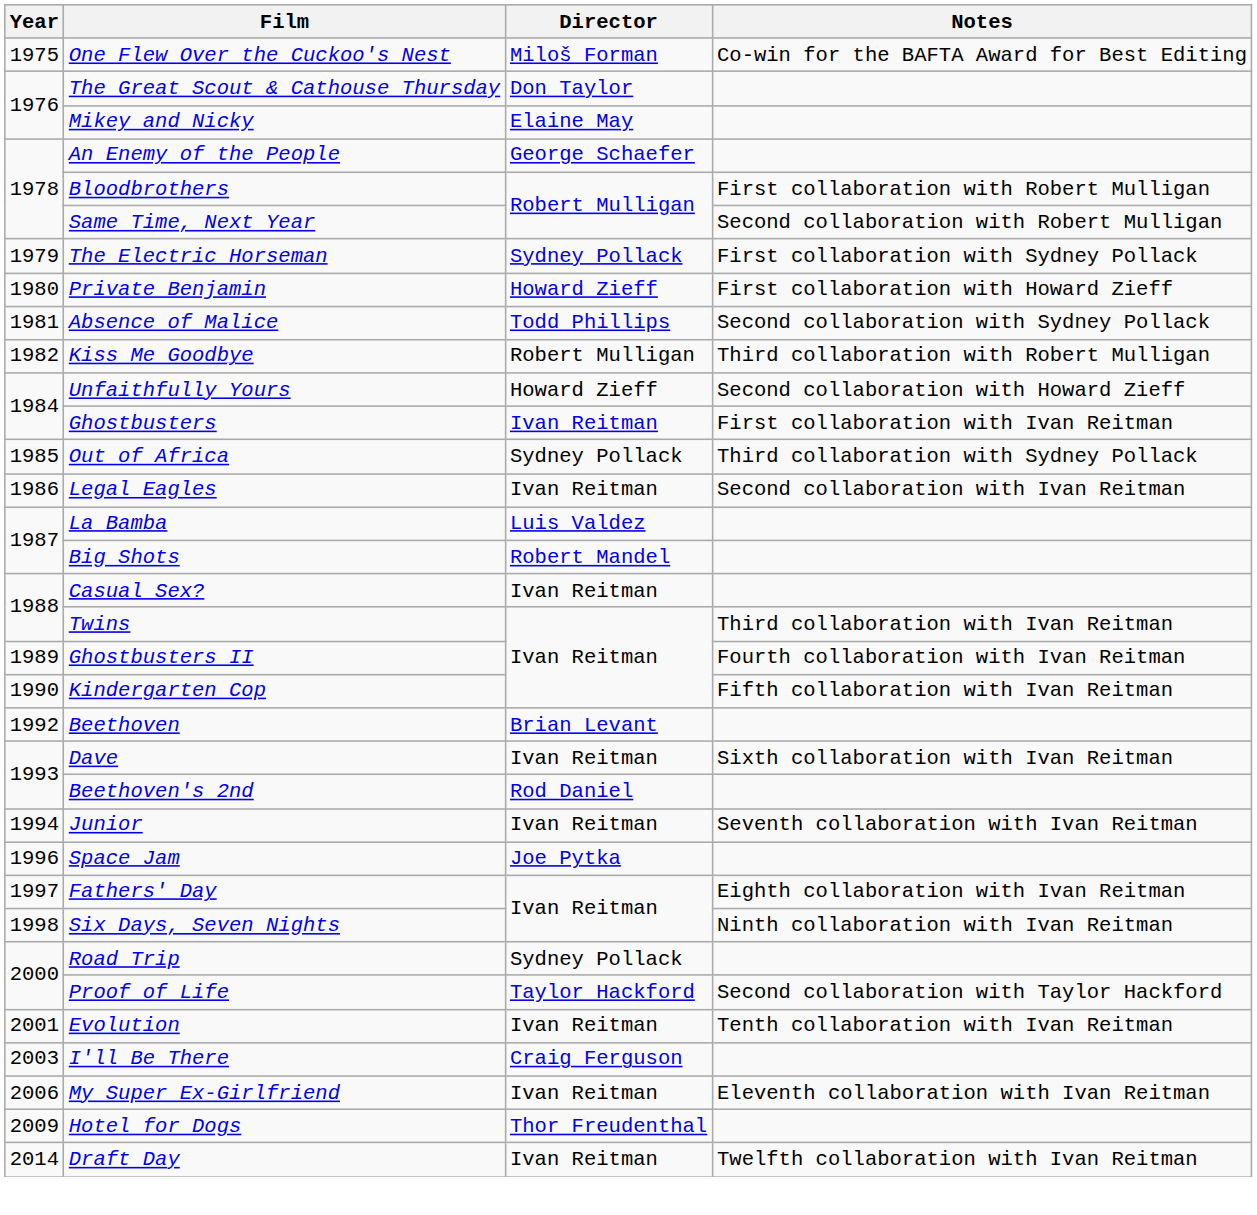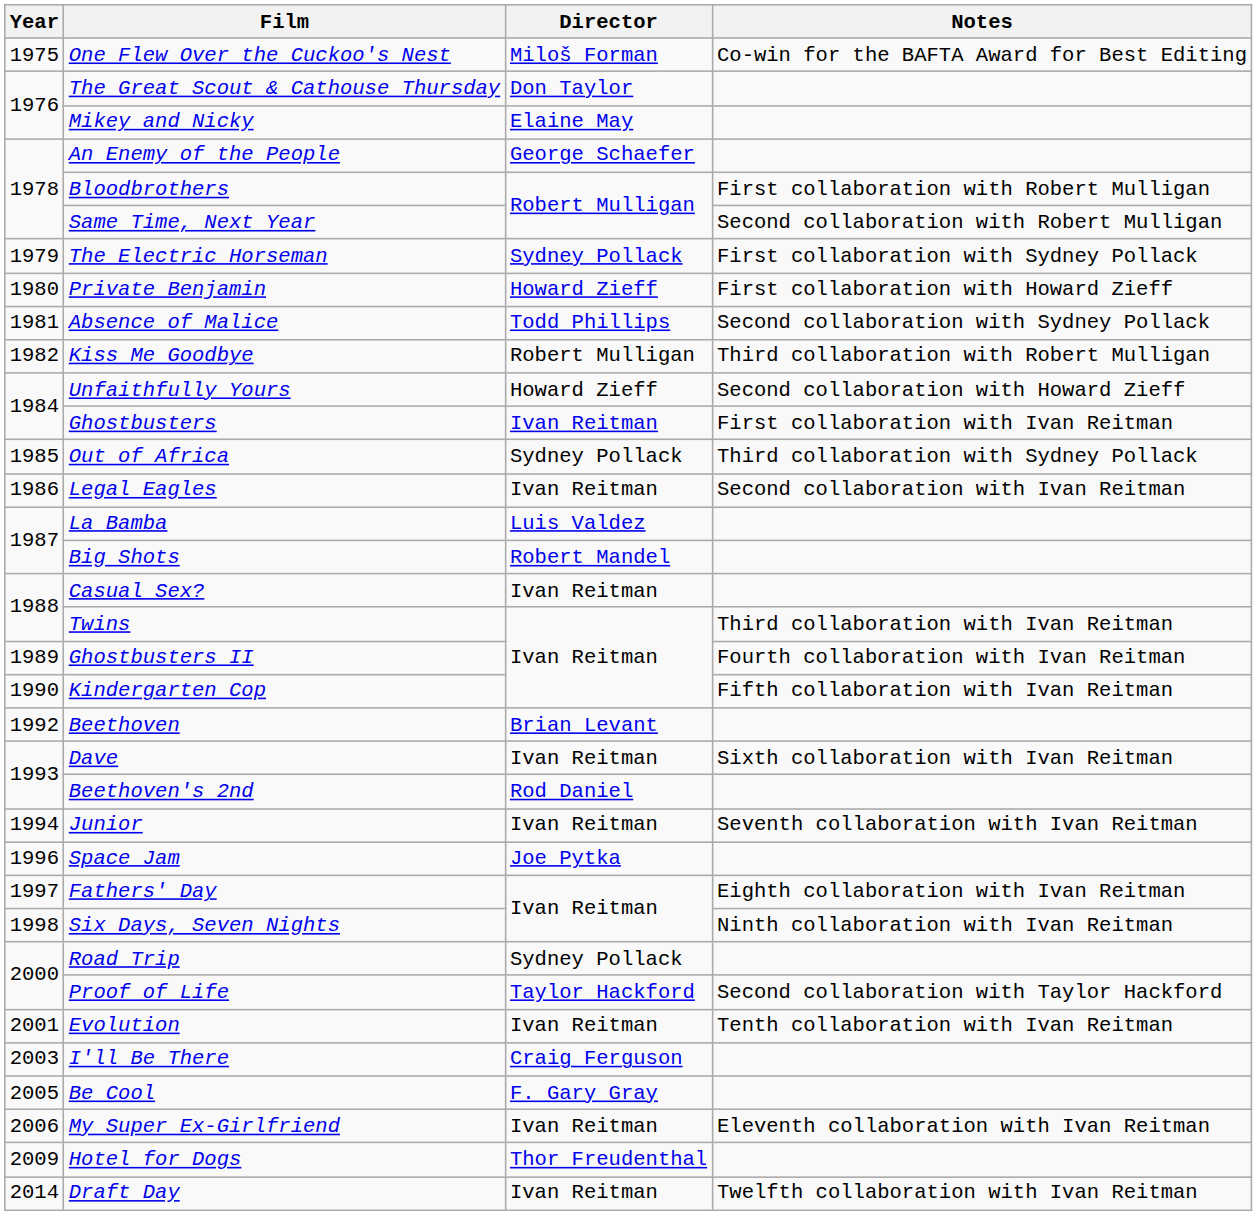+ row: 2005 | Be Cool | F. Gary Gray
